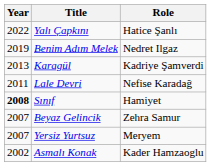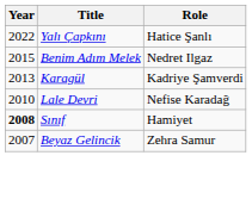Benim Adım Melek | Year: 2019 -> 2015
Lale Devri | Year: 2011 -> 2010
- row: 2007 | Yersiz Yurtsuz | Meryem
- row: 2002 | Asmalı Konak | Kader Hamzaoglu
